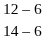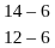rows swapped: 14 – 6 <-> 12 – 6
